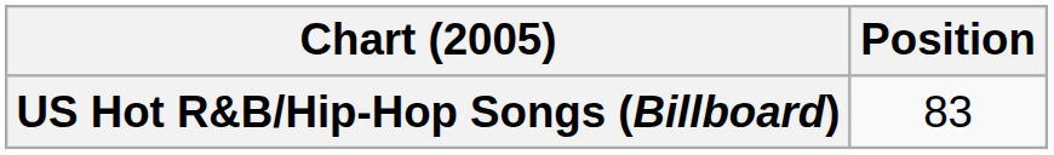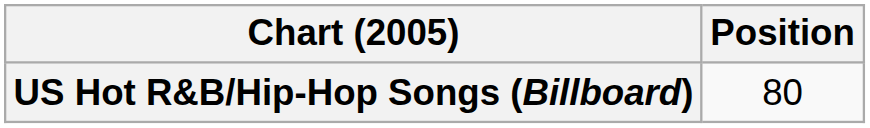US Hot R&B/Hip-Hop Songs (Billboard) | Position: 83 -> 80
